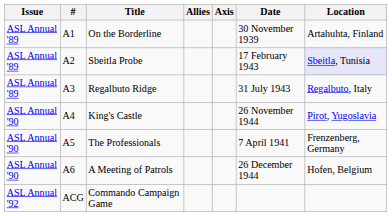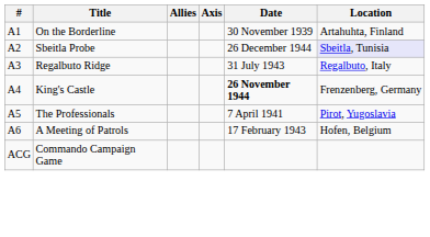- column: Issue | ASL Annual '89 | ASL Annual '89 | ASL Annual '89 | ASL Annual '90 | ASL Annual '90 | ASL Annual '90 | ASL Annual '92
Sbeitla Probe | Date: 17 February 1943 -> 26 December 1944
King's Castle | Date: normal -> bold
King's Castle | Location: Pirot, Yugoslavia -> Frenzenberg, Germany
The Professionals | Location: Frenzenberg, Germany -> Pirot, Yugoslavia
A Meeting of Patrols | Date: 26 December 1944 -> 17 February 1943
